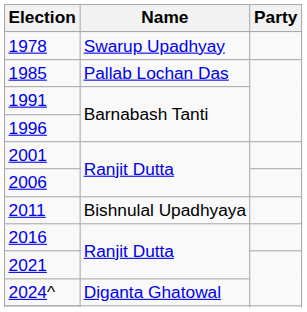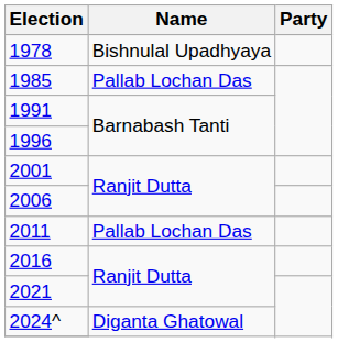1978 | Name: Swarup Upadhyay -> Bishnulal Upadhyaya
2011 | Name: Bishnulal Upadhyaya -> Pallab Lochan Das
